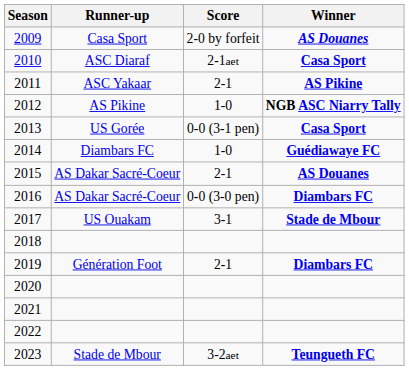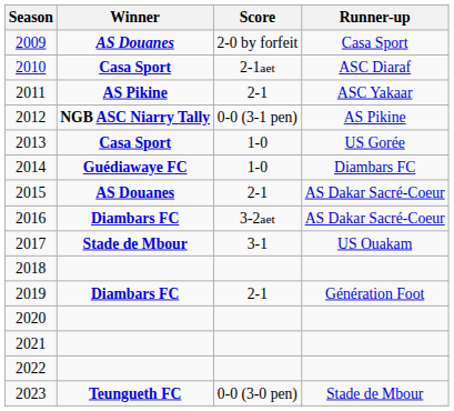columns swapped: Winner <-> Runner-up
2012 | Score: 1-0 -> 0-0 (3-1 pen)
2013 | Score: 0-0 (3-1 pen) -> 1-0
2016 | Score: 0-0 (3-0 pen) -> 3-2aet
2023 | Score: 3-2aet -> 0-0 (3-0 pen)
